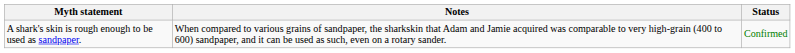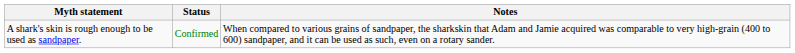columns swapped: Status <-> Notes
